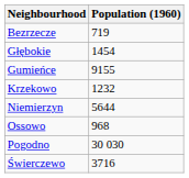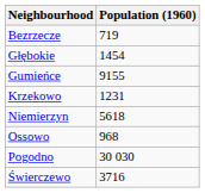Krzekowo | Population (1960): 1232 -> 1231
Niemierzyn | Population (1960): 5644 -> 5618
